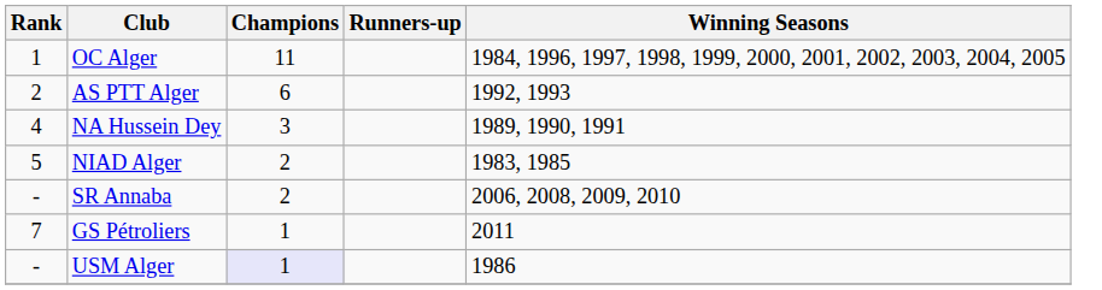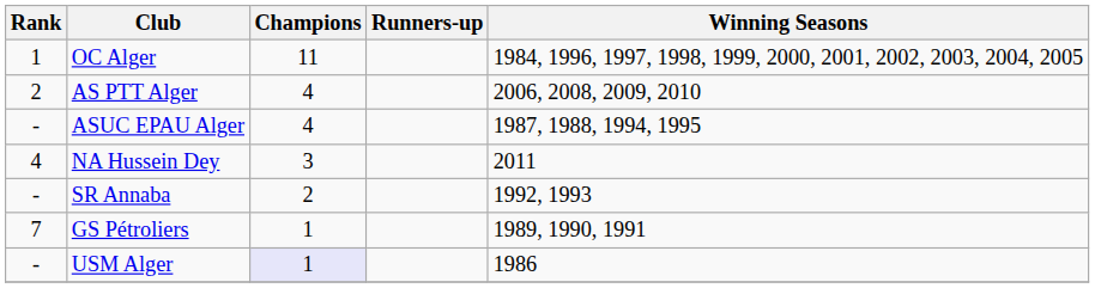AS PTT Alger | Champions: 6 -> 4
AS PTT Alger | Winning Seasons: 1992, 1993 -> 2006, 2008, 2009, 2010
+ row: - | ASUC EPAU Alger | 4 | 1987, 1988, 1994, 1995
NA Hussein Dey | Winning Seasons: 1989, 1990, 1991 -> 2011
- row: 5 | NIAD Alger | 2 | 1983, 1985
SR Annaba | Winning Seasons: 2006, 2008, 2009, 2010 -> 1992, 1993
GS Pétroliers | Winning Seasons: 2011 -> 1989, 1990, 1991
